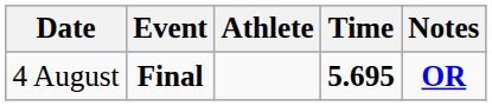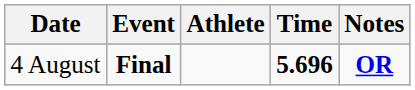4 August | Time: 5.695 -> 5.696
